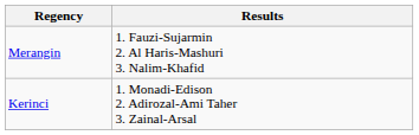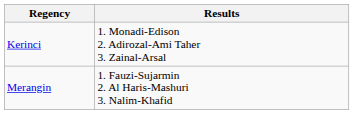rows swapped: Kerinci <-> Merangin
